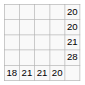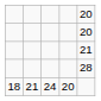18 | column 3: 21 -> 24
